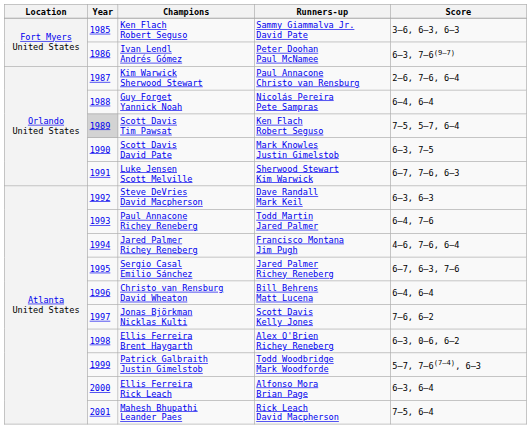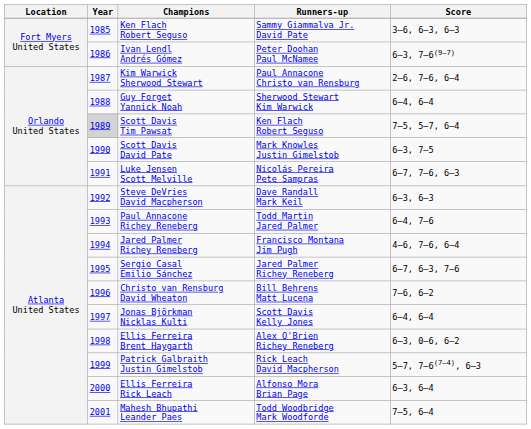Guy Forget Yannick Noah | Runners-up: Nicolás Pereira Pete Sampras -> Sherwood Stewart Kim Warwick
Luke Jensen Scott Melville | Runners-up: Sherwood Stewart Kim Warwick -> Nicolás Pereira Pete Sampras
Christo van Rensburg David Wheaton | Score: 6–4, 6–4 -> 7–6, 6–2
Jonas Björkman Nicklas Kulti | Score: 7–6, 6–2 -> 6–4, 6–4
Patrick Galbraith Justin Gimelstob | Runners-up: Todd Woodbridge Mark Woodforde -> Rick Leach David Macpherson
Mahesh Bhupathi Leander Paes | Runners-up: Rick Leach David Macpherson -> Todd Woodbridge Mark Woodforde
